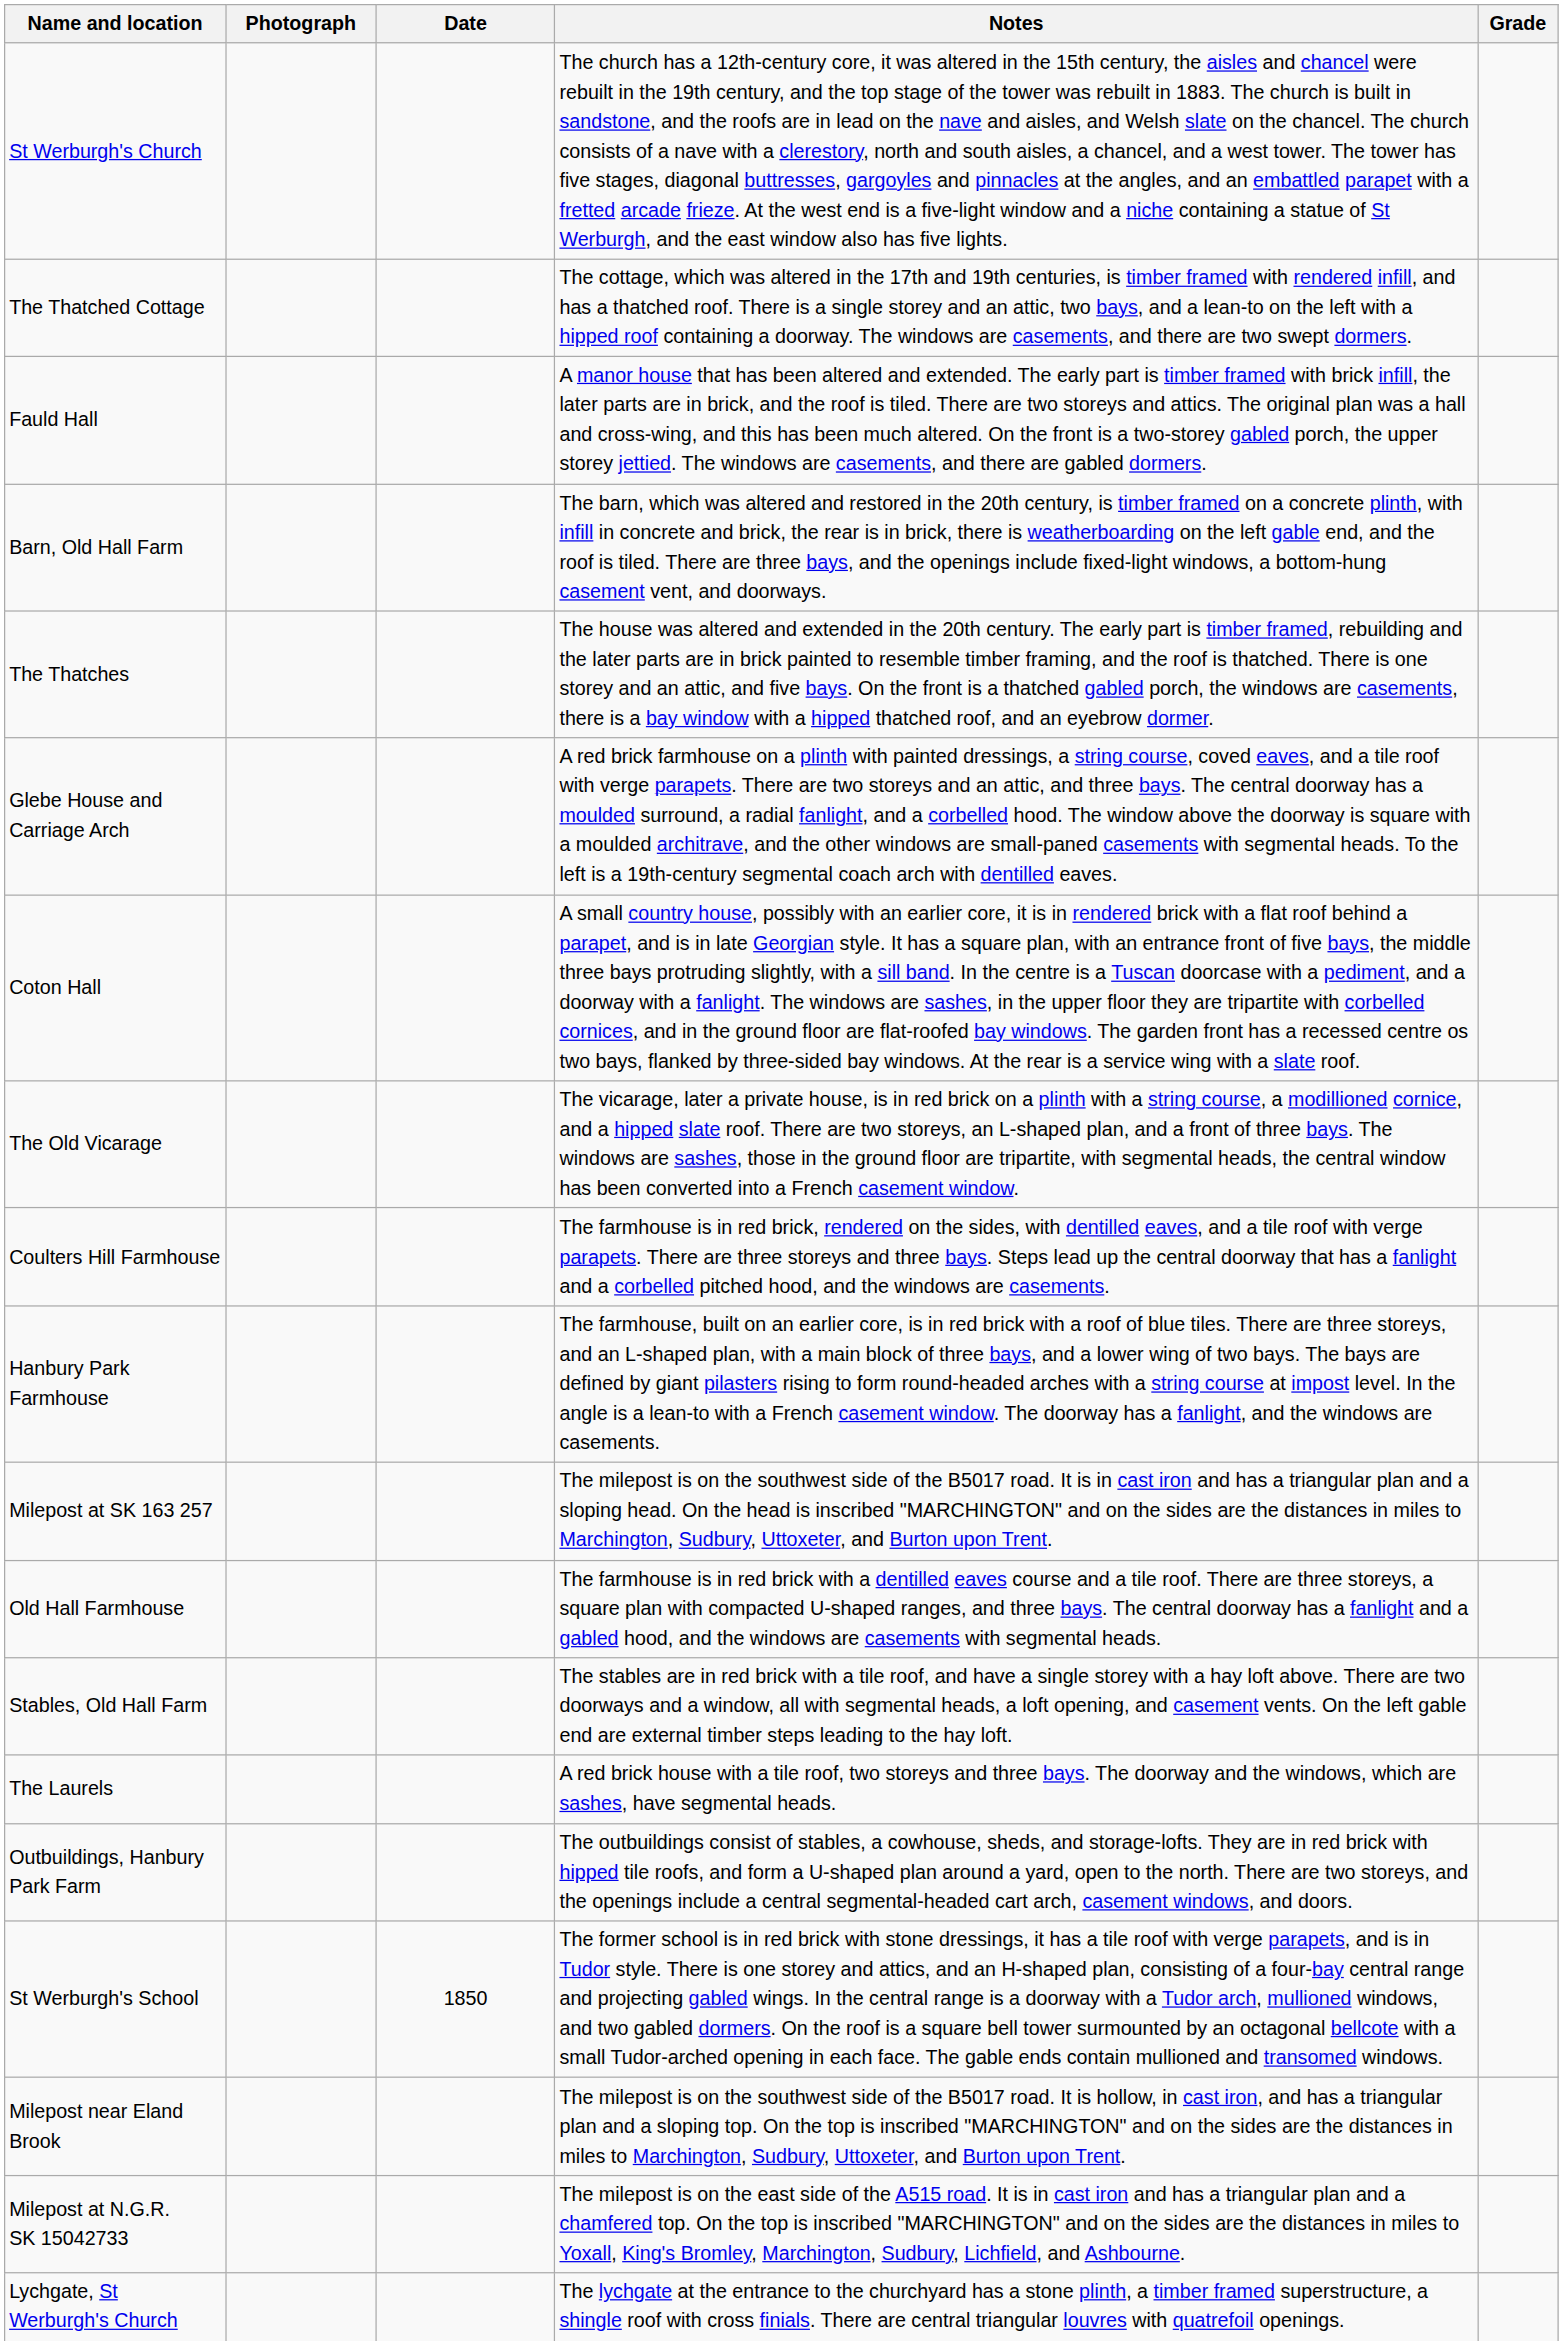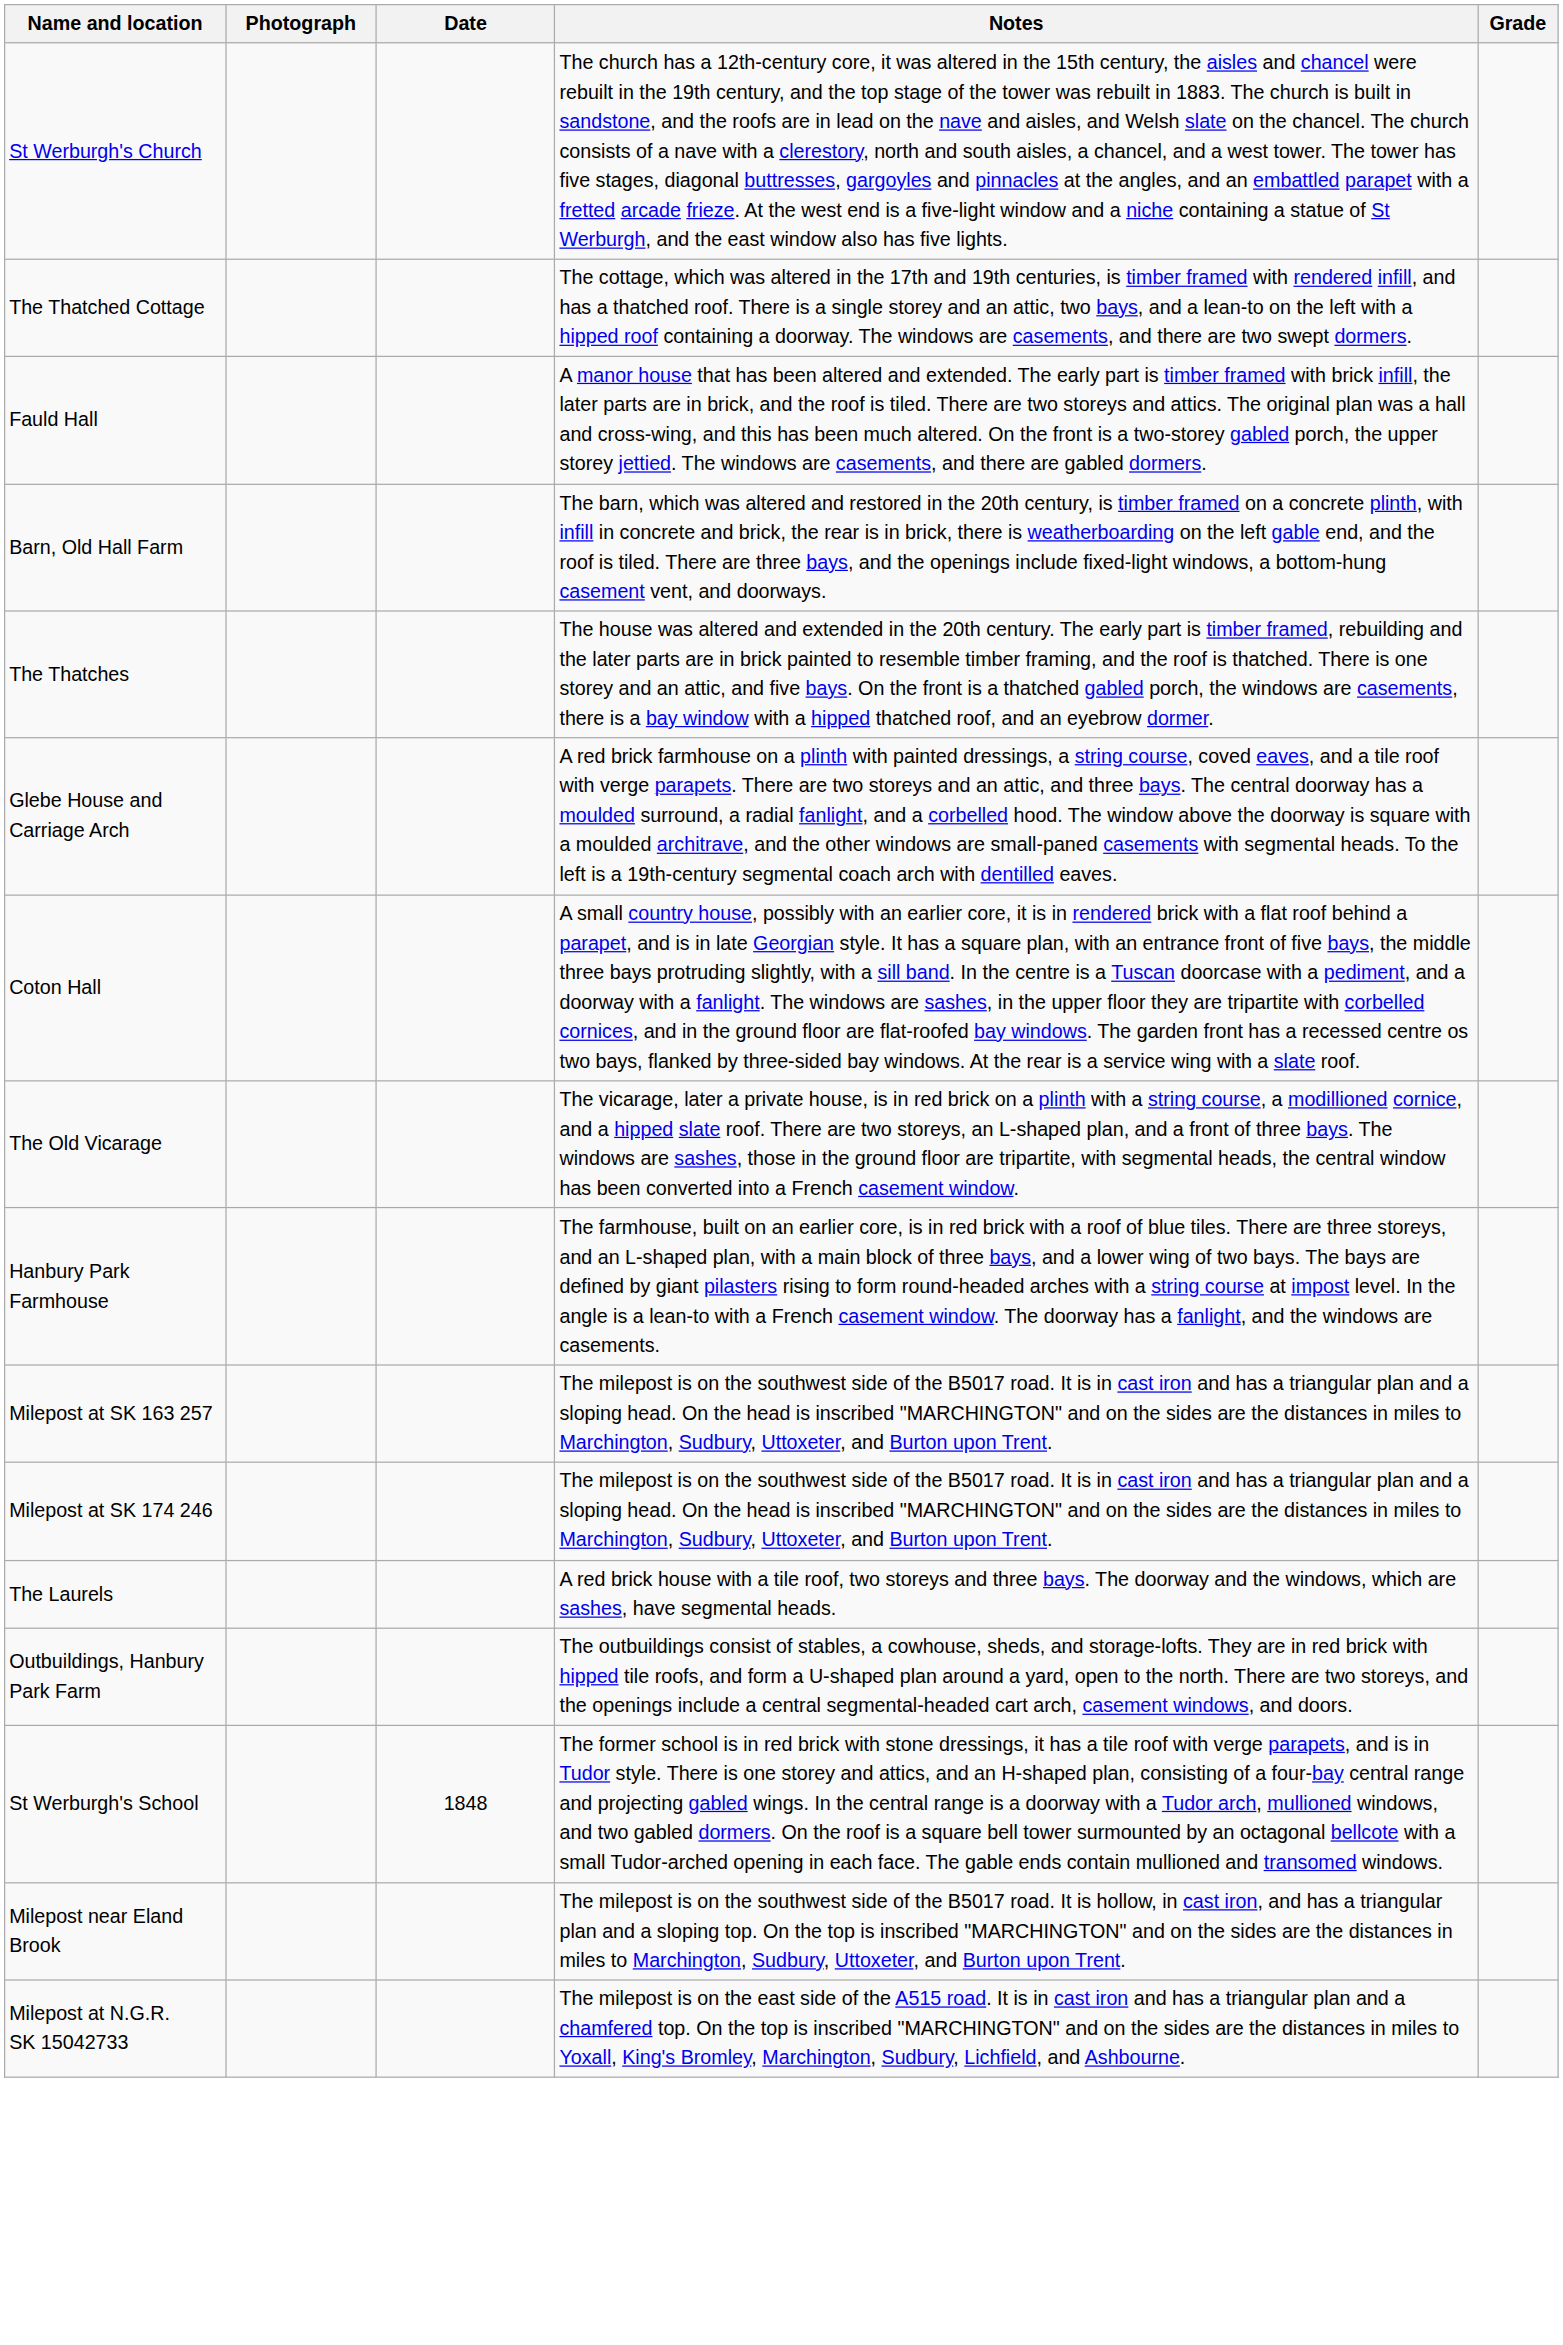- row: Coulters Hill Farmhouse | The farmhouse is in red brick, rendered on the sides, with dentilled eaves, and a tile roof with verge parapets. There are three storeys and three bays. Steps lead up the central doorway that has a fanlight and a corbelled pitched hood, and the windows are casements.
+ row: Milepost at SK 174 246 | The milepost is on the southwest side of the B5017 road. It is in cast iron and has a triangular plan and a sloping head. On the head is inscribed "MARCHINGTON" and on the sides are the distances in miles to Marchington, Sudbury, Uttoxeter, and Burton upon Trent.
- row: Old Hall Farmhouse | The farmhouse is in red brick with a dentilled eaves course and a tile roof. There are three storeys, a square plan with compacted U-shaped ranges, and three bays. The central doorway has a fanlight and a gabled hood, and the windows are casements with segmental heads.
- row: Stables, Old Hall Farm | The stables are in red brick with a tile roof, and have a single storey with a hay loft above. There are two doorways and a window, all with segmental heads, a loft opening, and casement vents. On the left gable end are external timber steps leading to the hay loft.
St Werburgh's School | Date: 1850 -> 1848
- row: Lychgate, St Werburgh's Church | The lychgate at the entrance to the churchyard has a stone plinth, a timber framed superstructure, a shingle roof with cross finials. There are central triangular louvres with quatrefoil openings.
